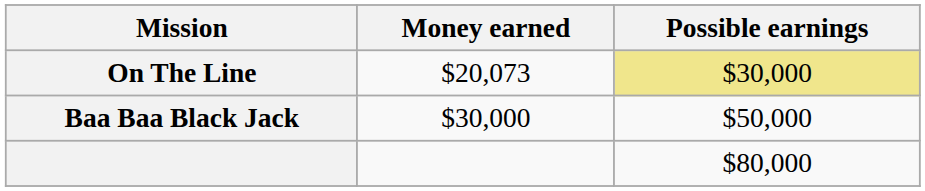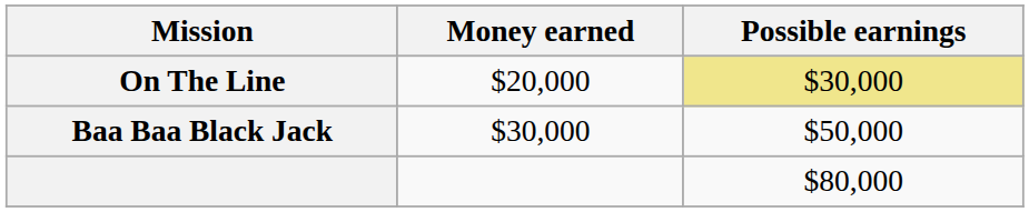On The Line | Money earned: $20,073 -> $20,000
